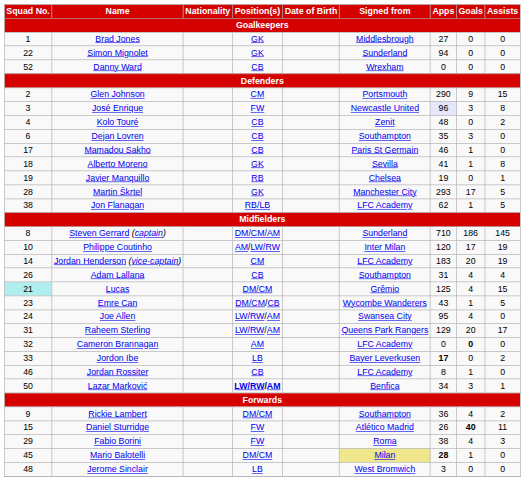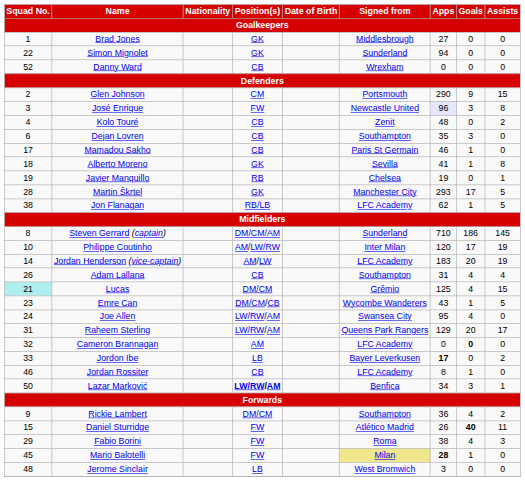Jordan Henderson (vice-captain) | Position(s) / Goalkeepers: CM -> AM/LW
Mario Balotelli | Position(s) / Goalkeepers: DM/CM -> FW
